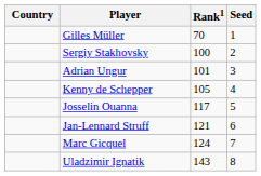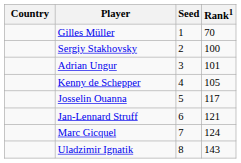columns swapped: Rank1 <-> Seed
